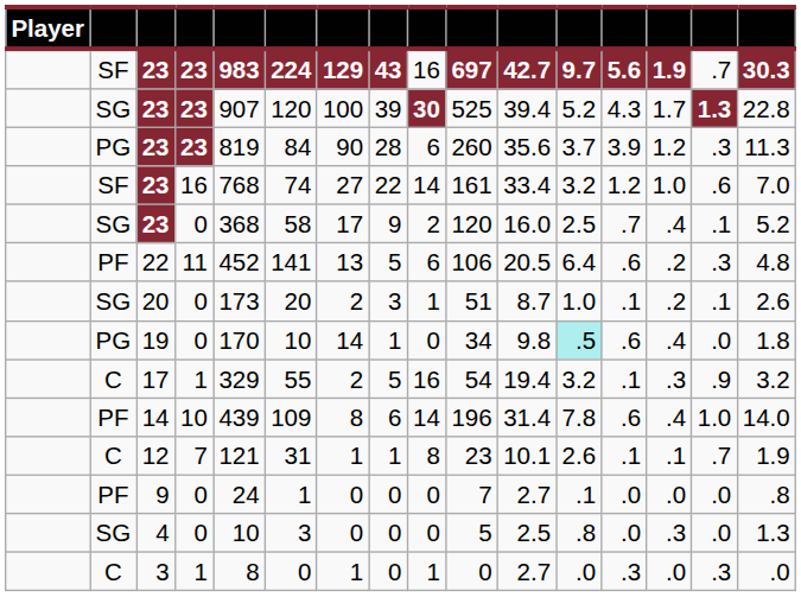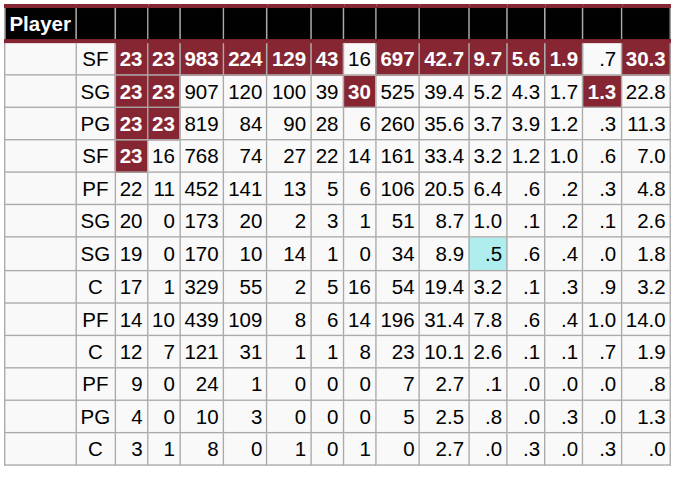- row: SG | 23 | 0 | 368 | 58 | 17 | 9 | 2 | 120 | 16.0 | 2.5 | .7 | .4 | .1 | 5.2
19 | column 2: PG -> SG
19 | column 11: 9.8 -> 8.9
4 | column 2: SG -> PG
